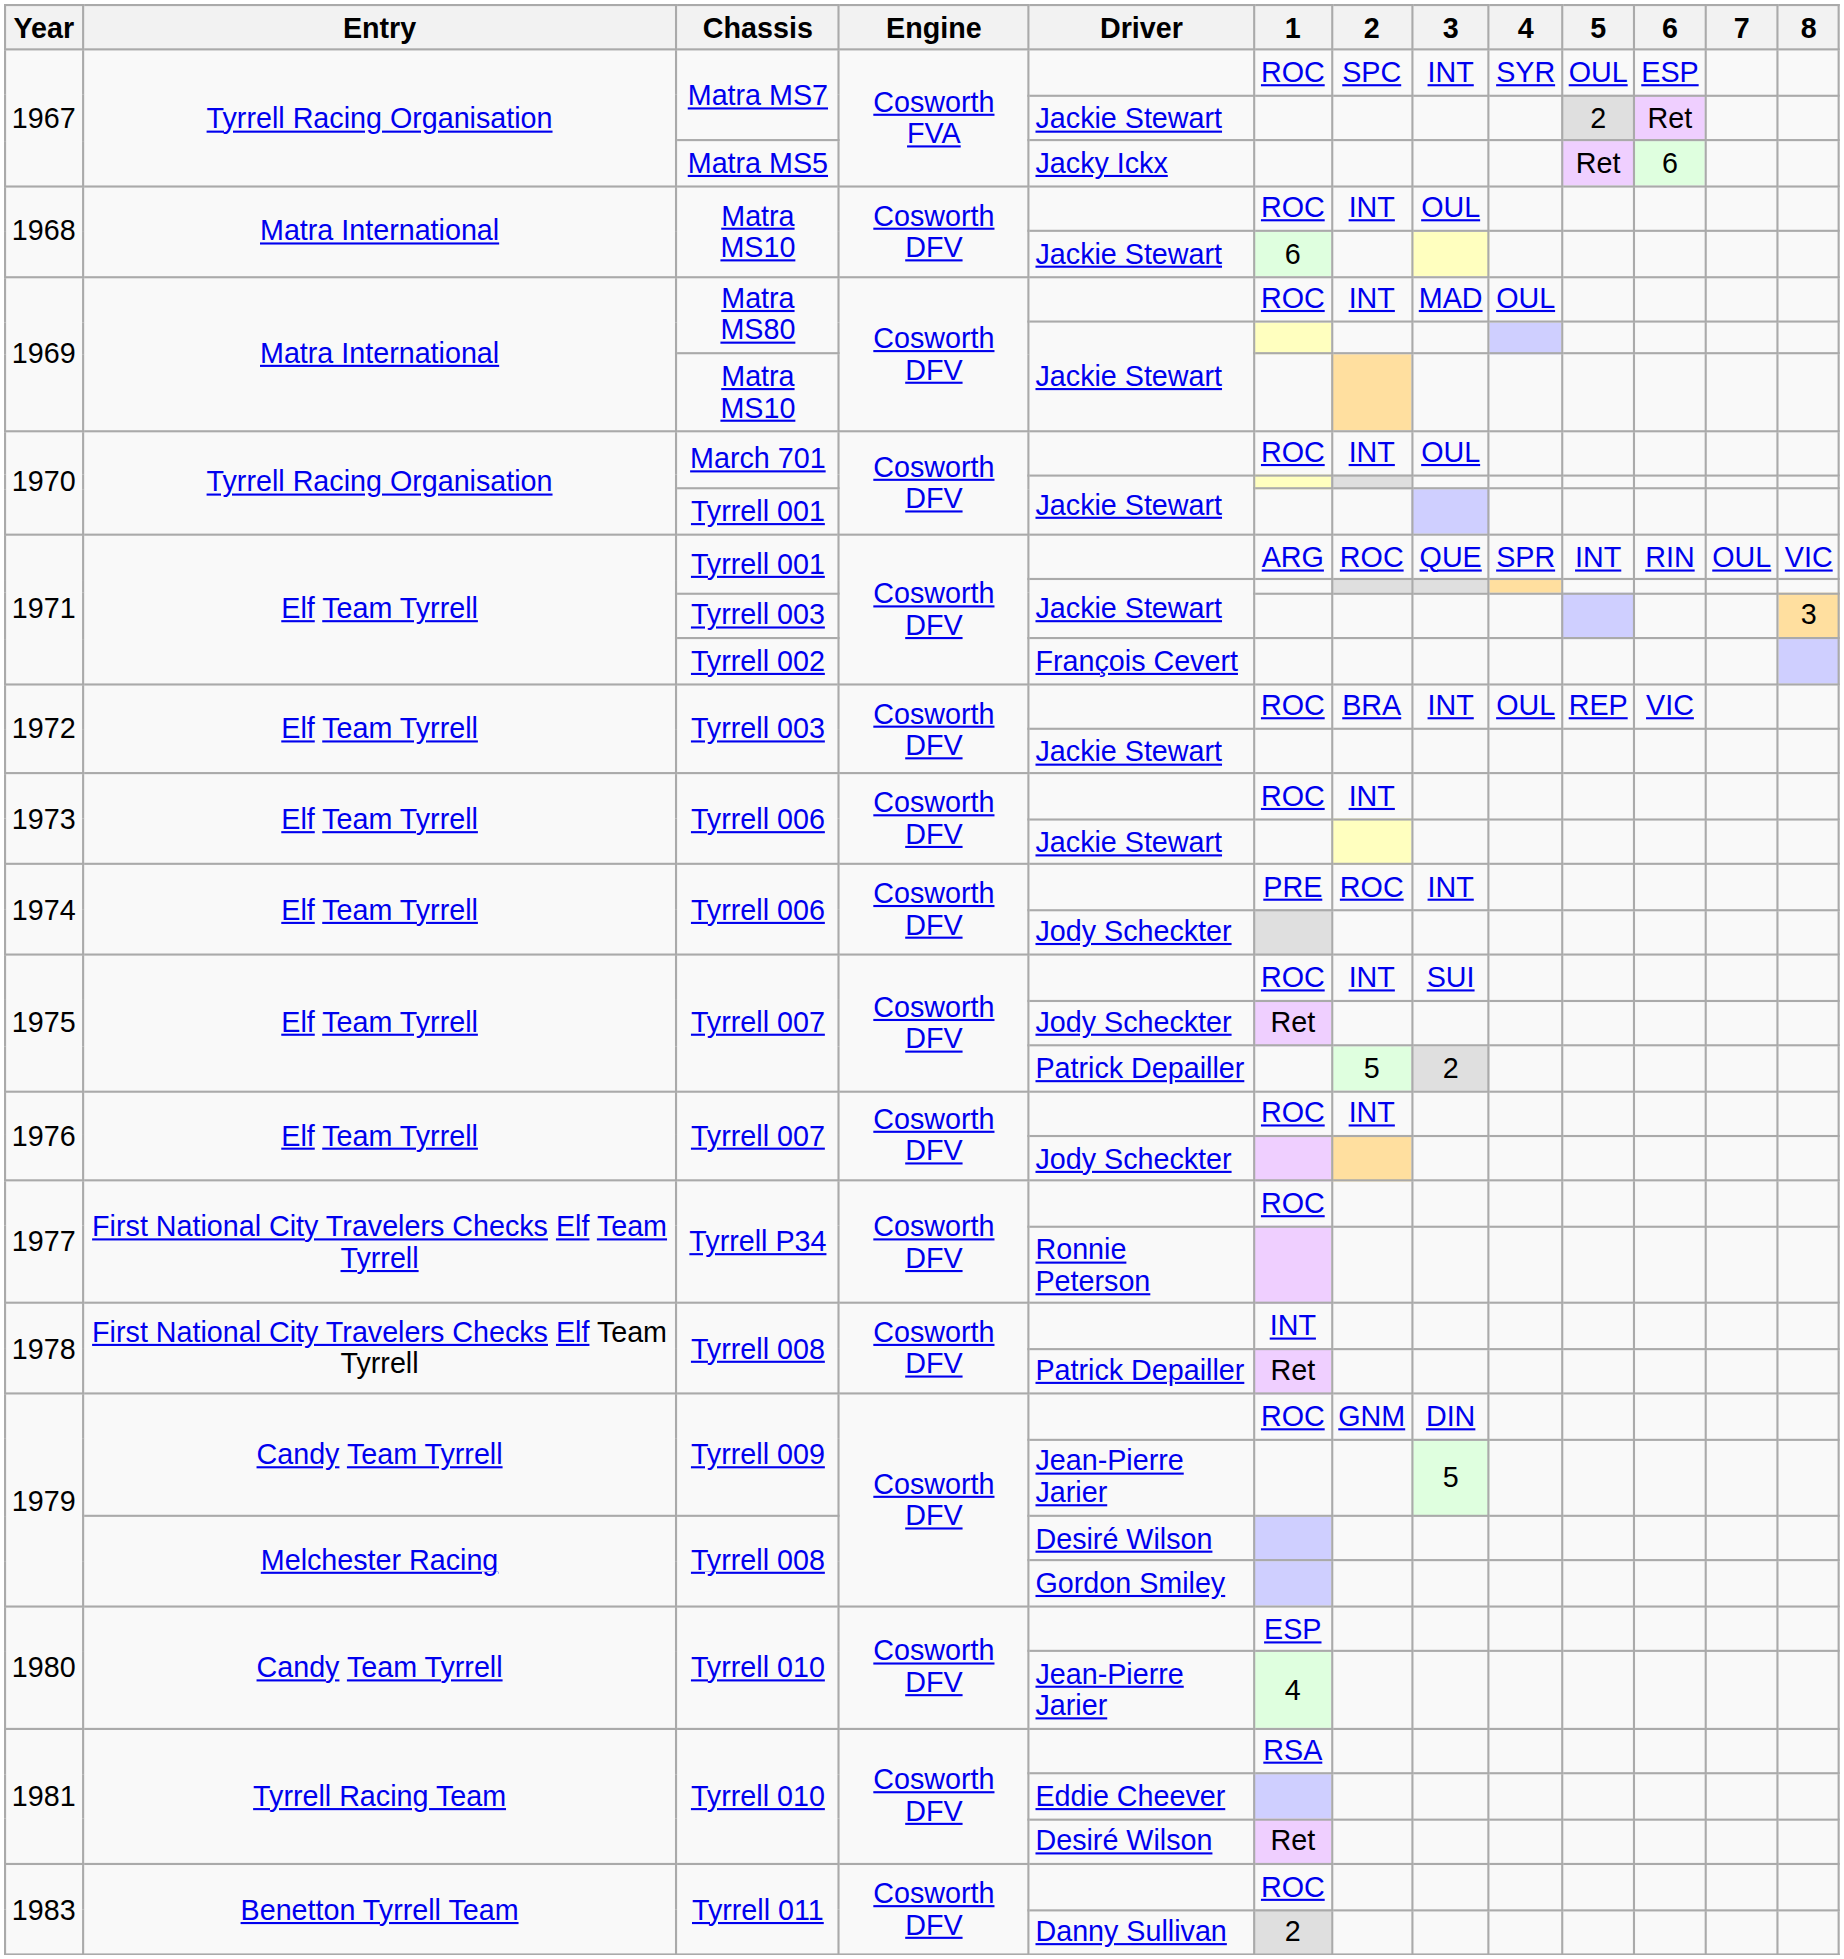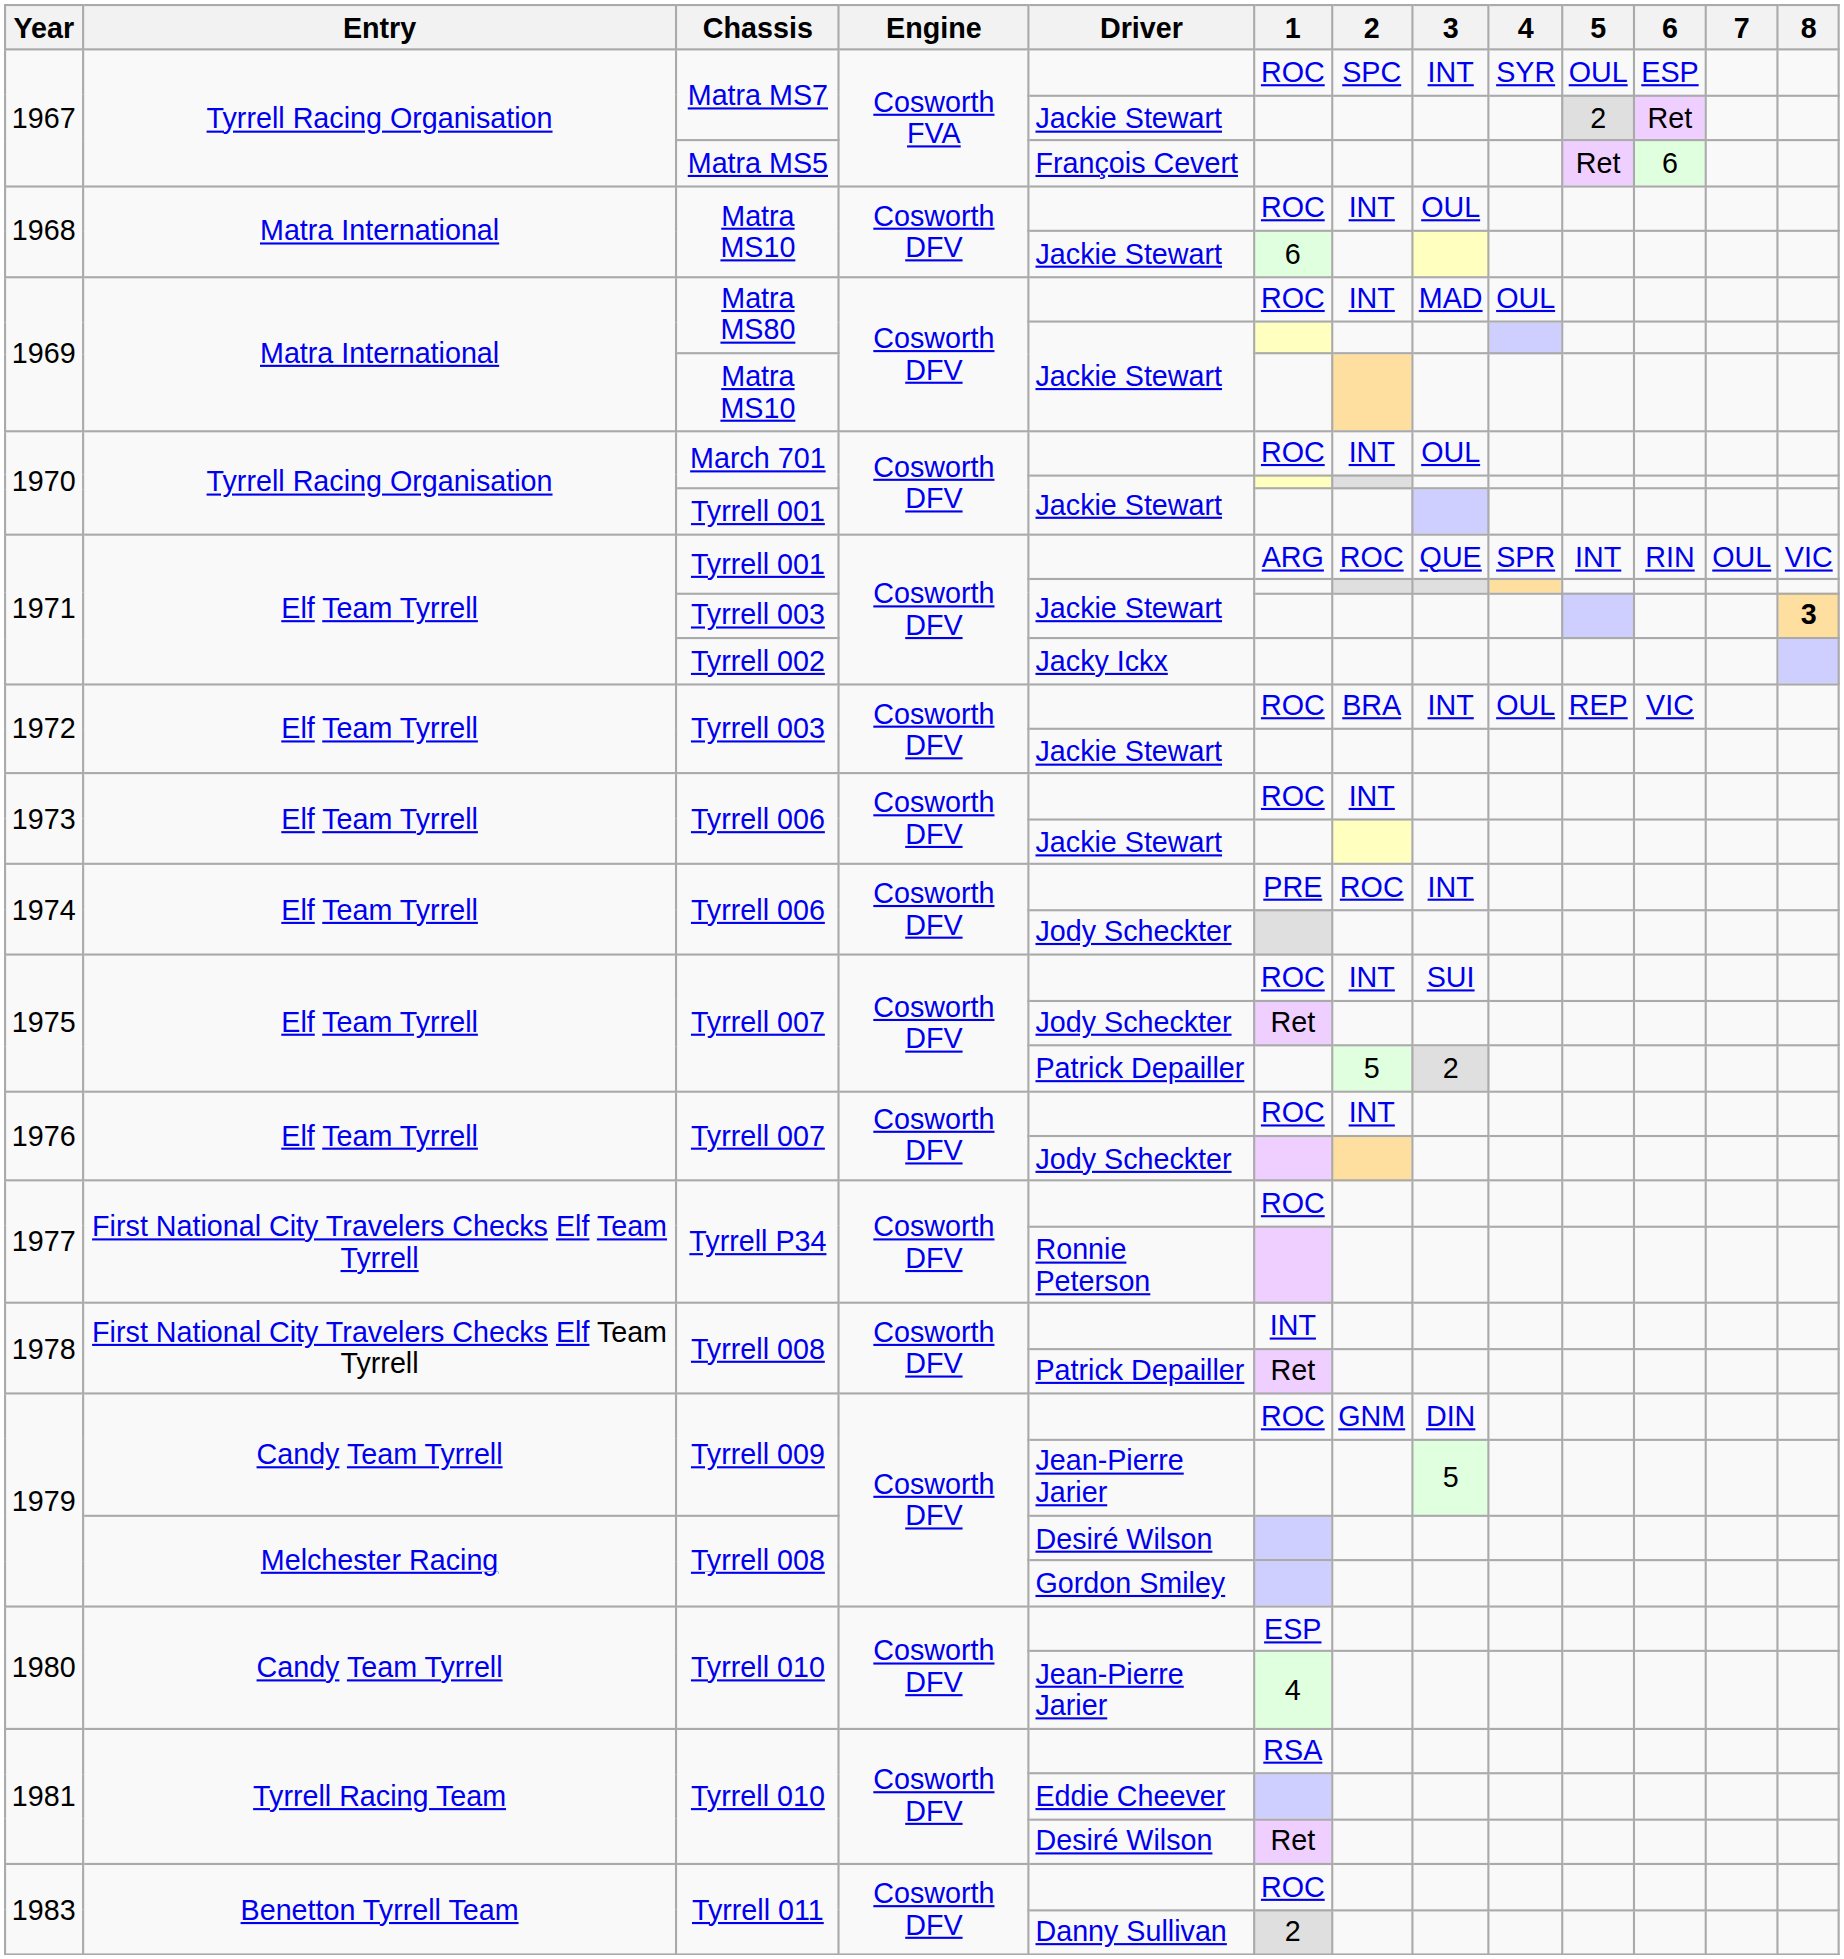1967 / Matra MS5 | Driver: Jacky Ickx -> François Cevert
1971 / Tyrrell 003 | 8: normal -> bold
1971 / Tyrrell 002 | Driver: François Cevert -> Jacky Ickx
